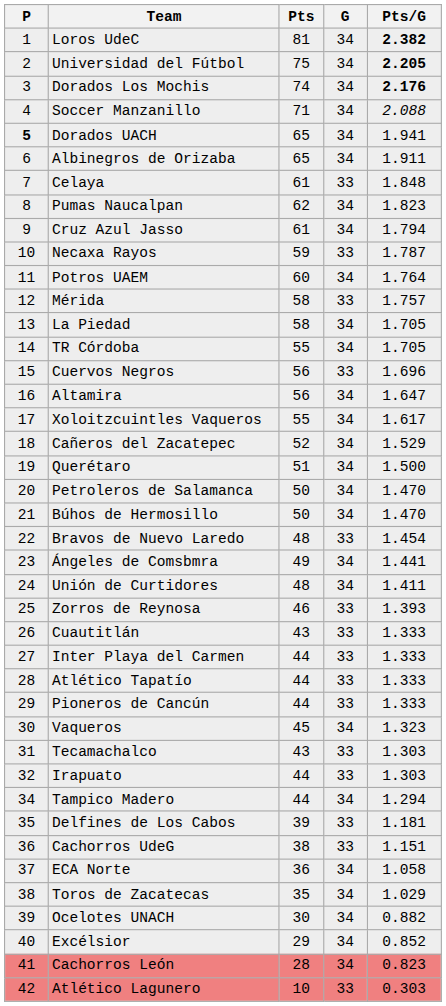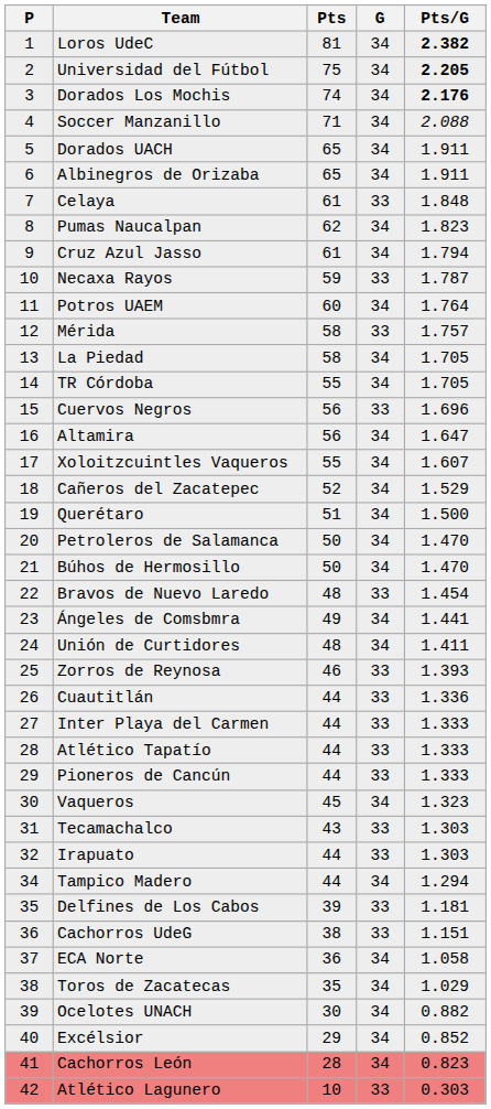Dorados UACH | P: bold -> normal
Dorados UACH | Pts/G: 1.941 -> 1.911
Xoloitzcuintles Vaqueros | Pts/G: 1.617 -> 1.607
Cuautitlán | Pts: 43 -> 44
Cuautitlán | Pts/G: 1.333 -> 1.336
